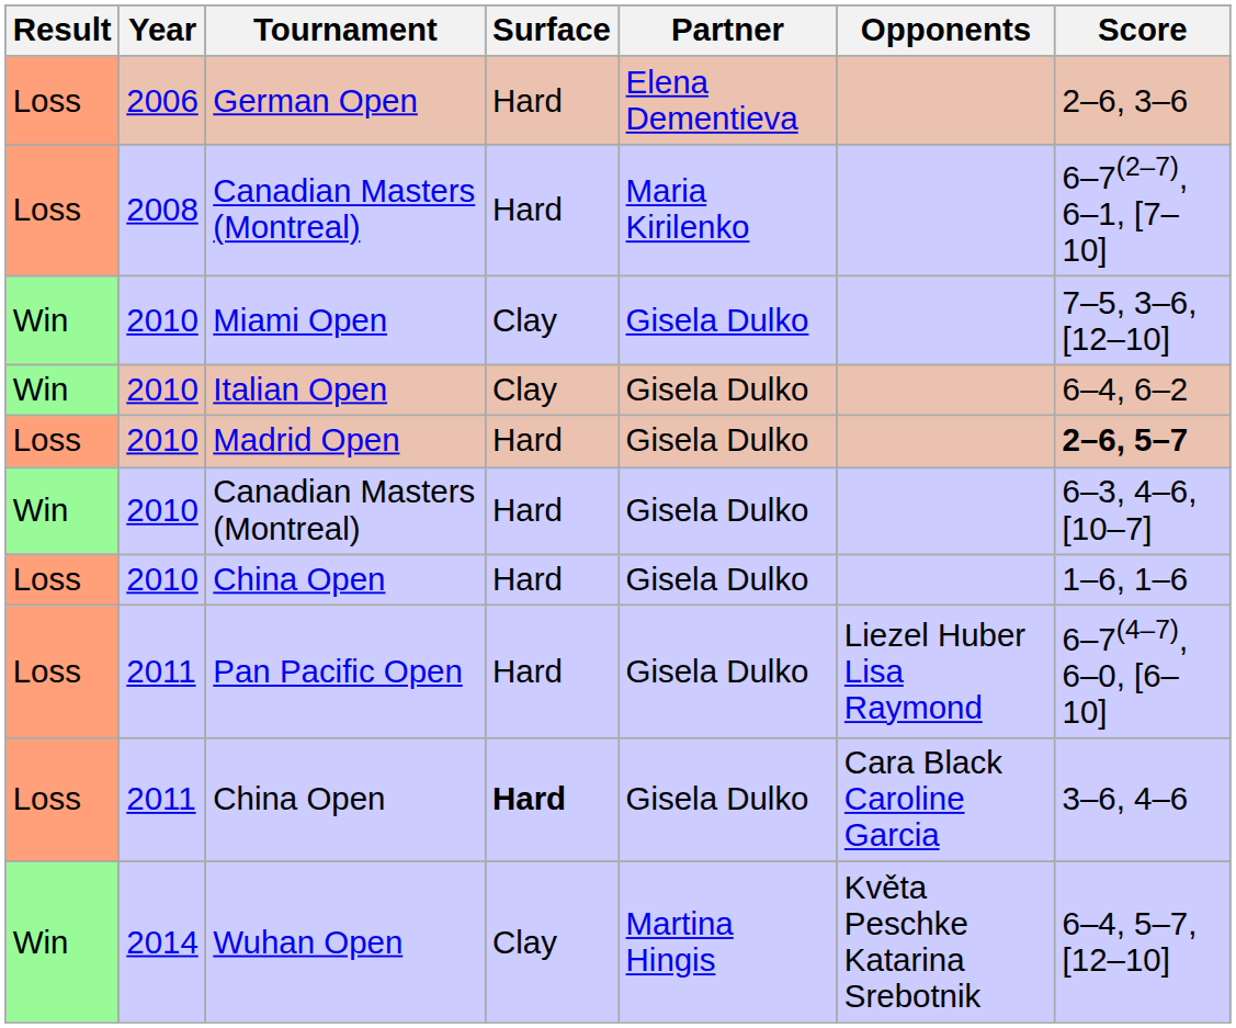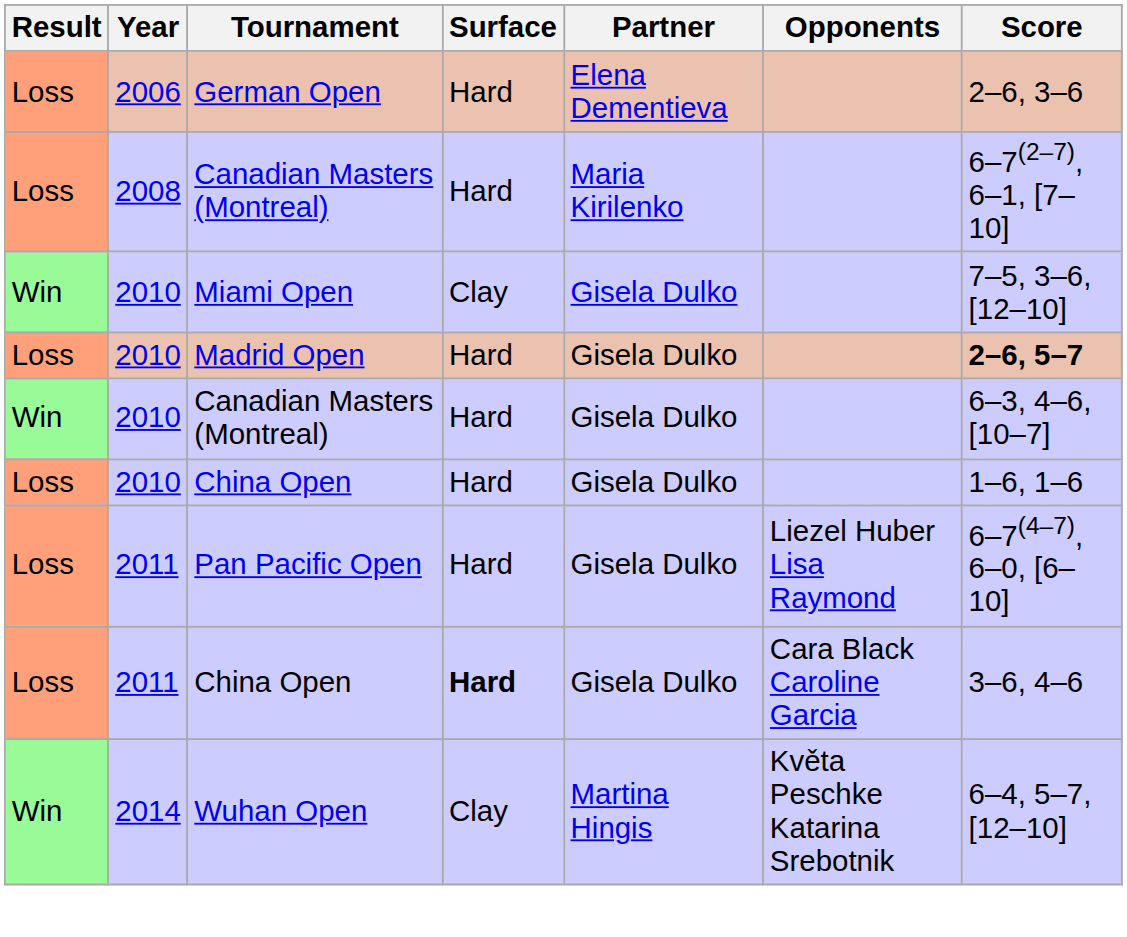- row: Win | 2010 | Italian Open | Clay | Gisela Dulko | 6–4, 6–2
